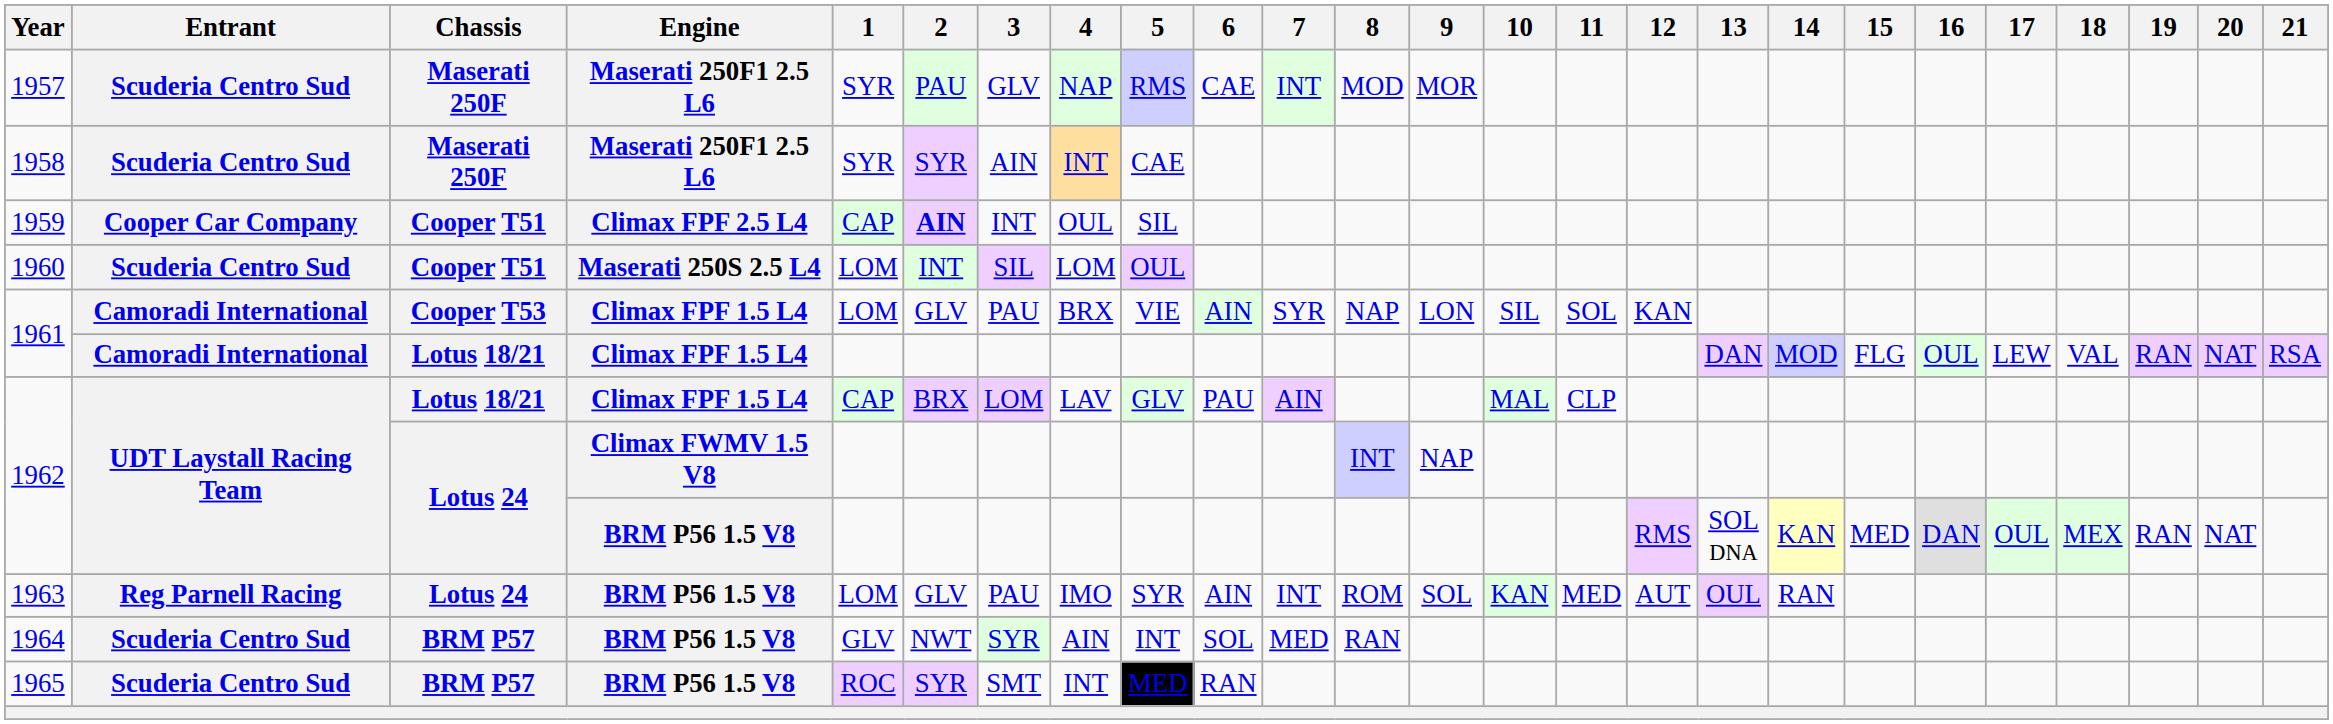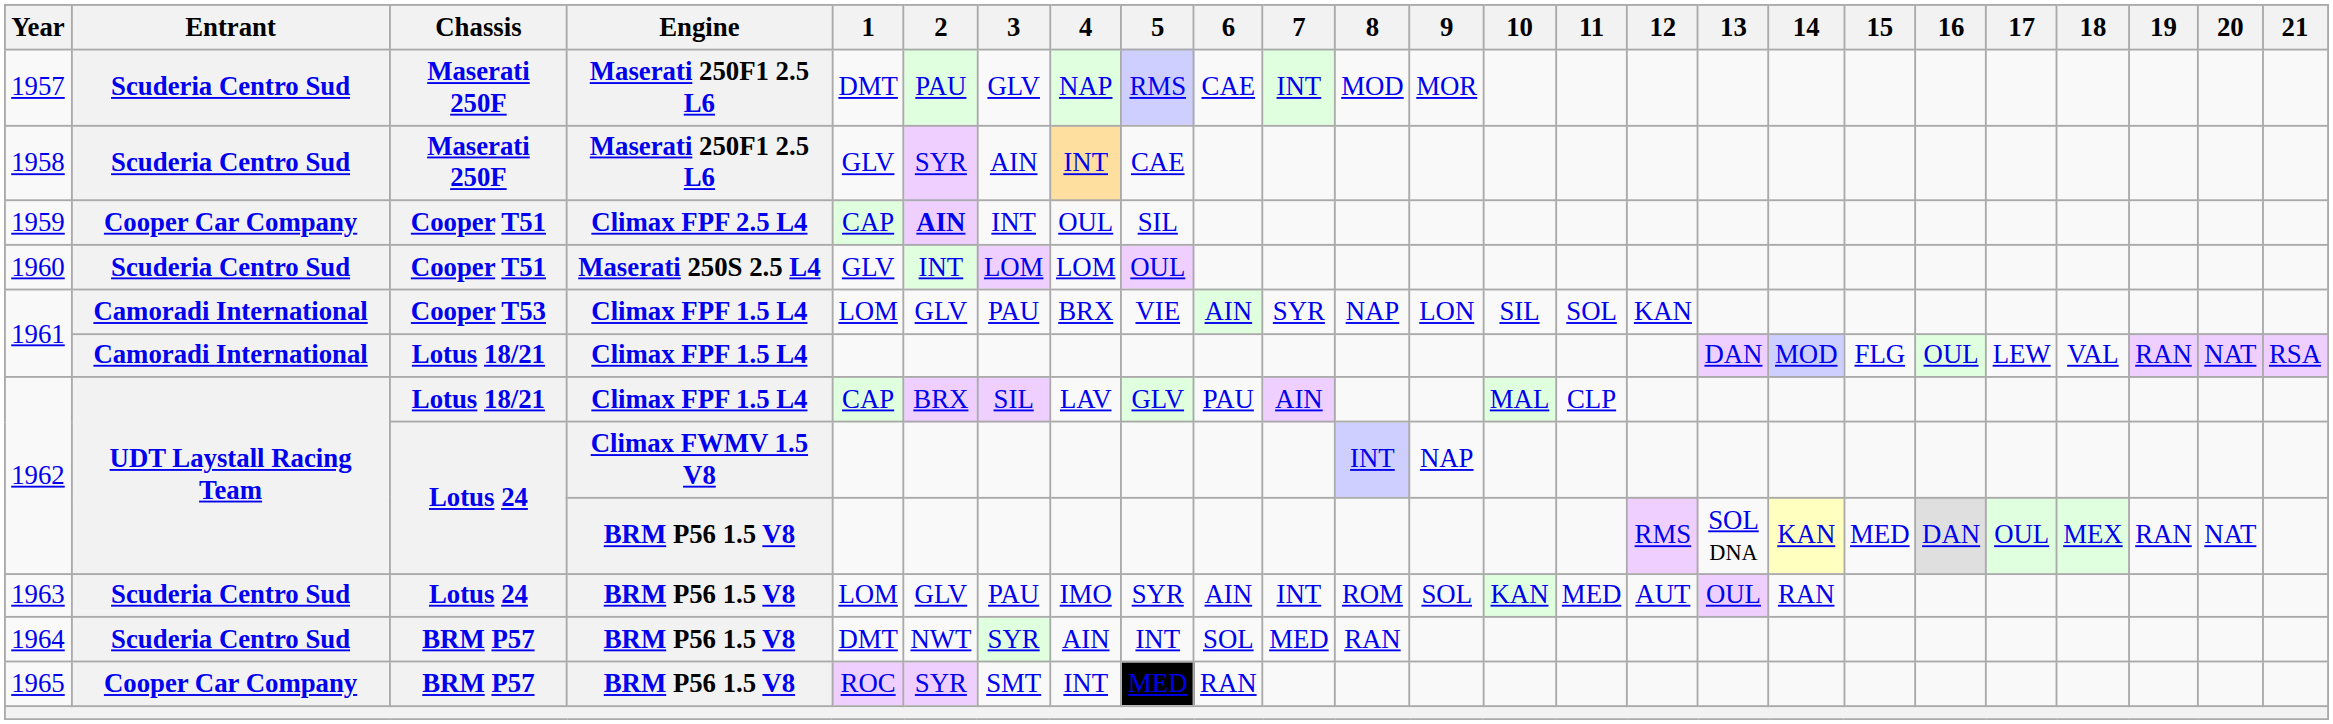1957 | 1: SYR -> DMT
1958 | 1: SYR -> GLV
1960 | 1: LOM -> GLV
1960 | 3: SIL -> LOM
1962 / Lotus 18/21 | 3: LOM -> SIL
1963 | Entrant: Reg Parnell Racing -> Scuderia Centro Sud
1964 | 1: GLV -> DMT
1965 | Entrant: Scuderia Centro Sud -> Cooper Car Company
